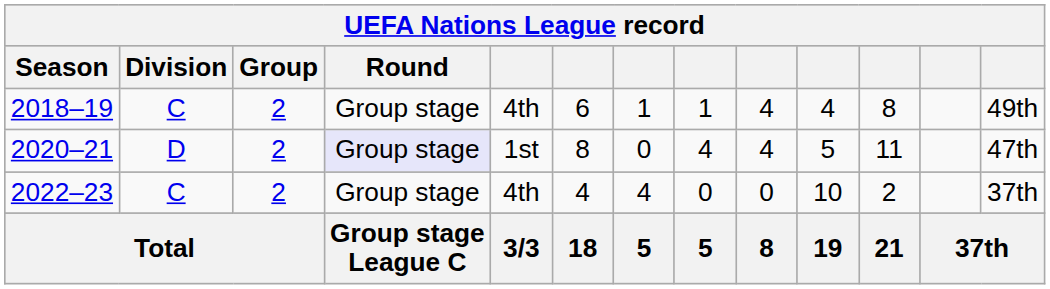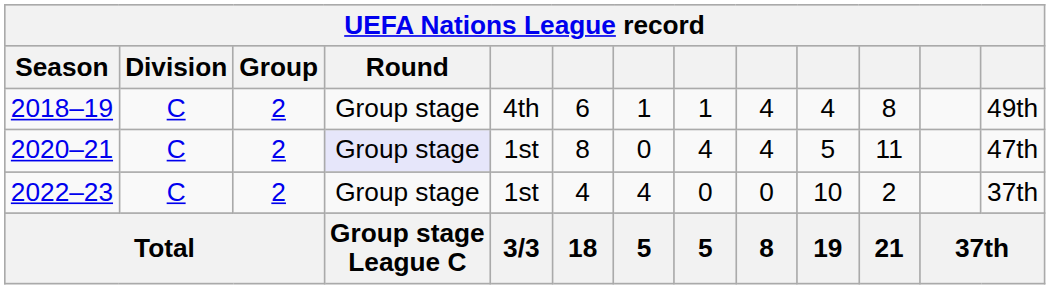2020–21 | Division: D -> C
2022–23 | column 5: 4th -> 1st
